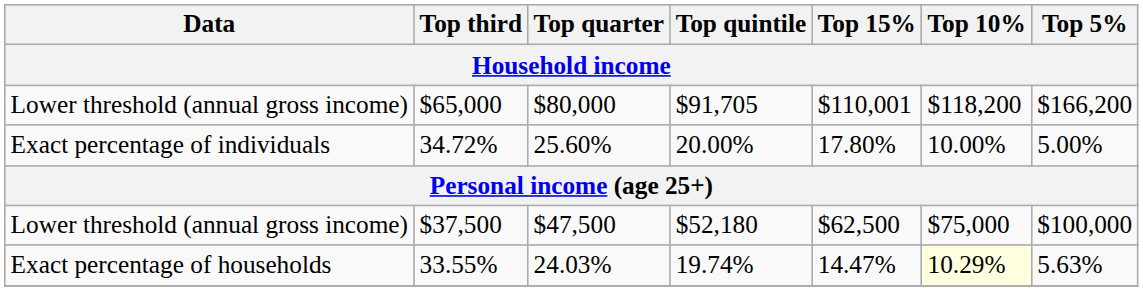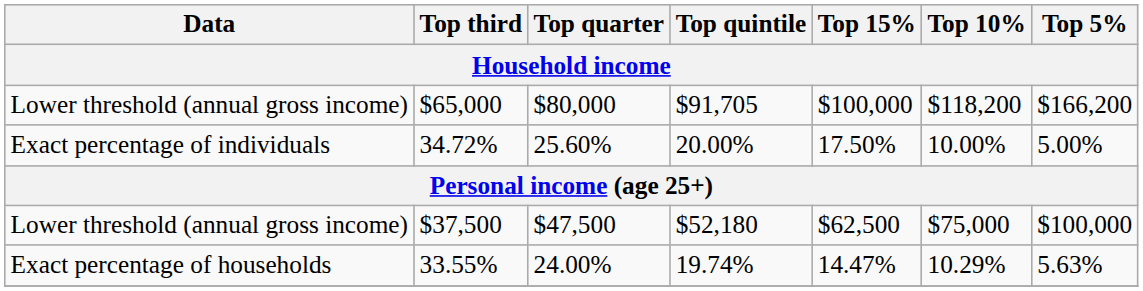$65,000 | Top 15%: $110,001 -> $100,000
34.72% | Top 15%: 17.80% -> 17.50%
33.55% | Top quarter: 24.03% -> 24.00%
33.55% | Top 10%: lightyellow background -> no background
